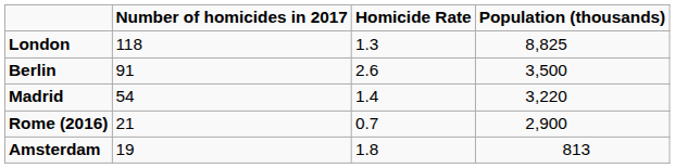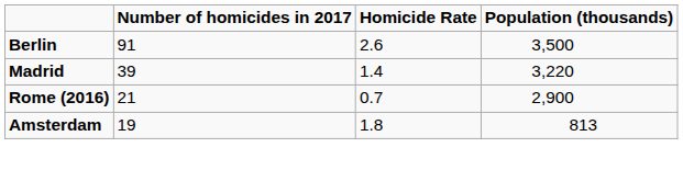- row: London | 118 | 1.3 | 8,825
Madrid | column 2: 54 -> 39
